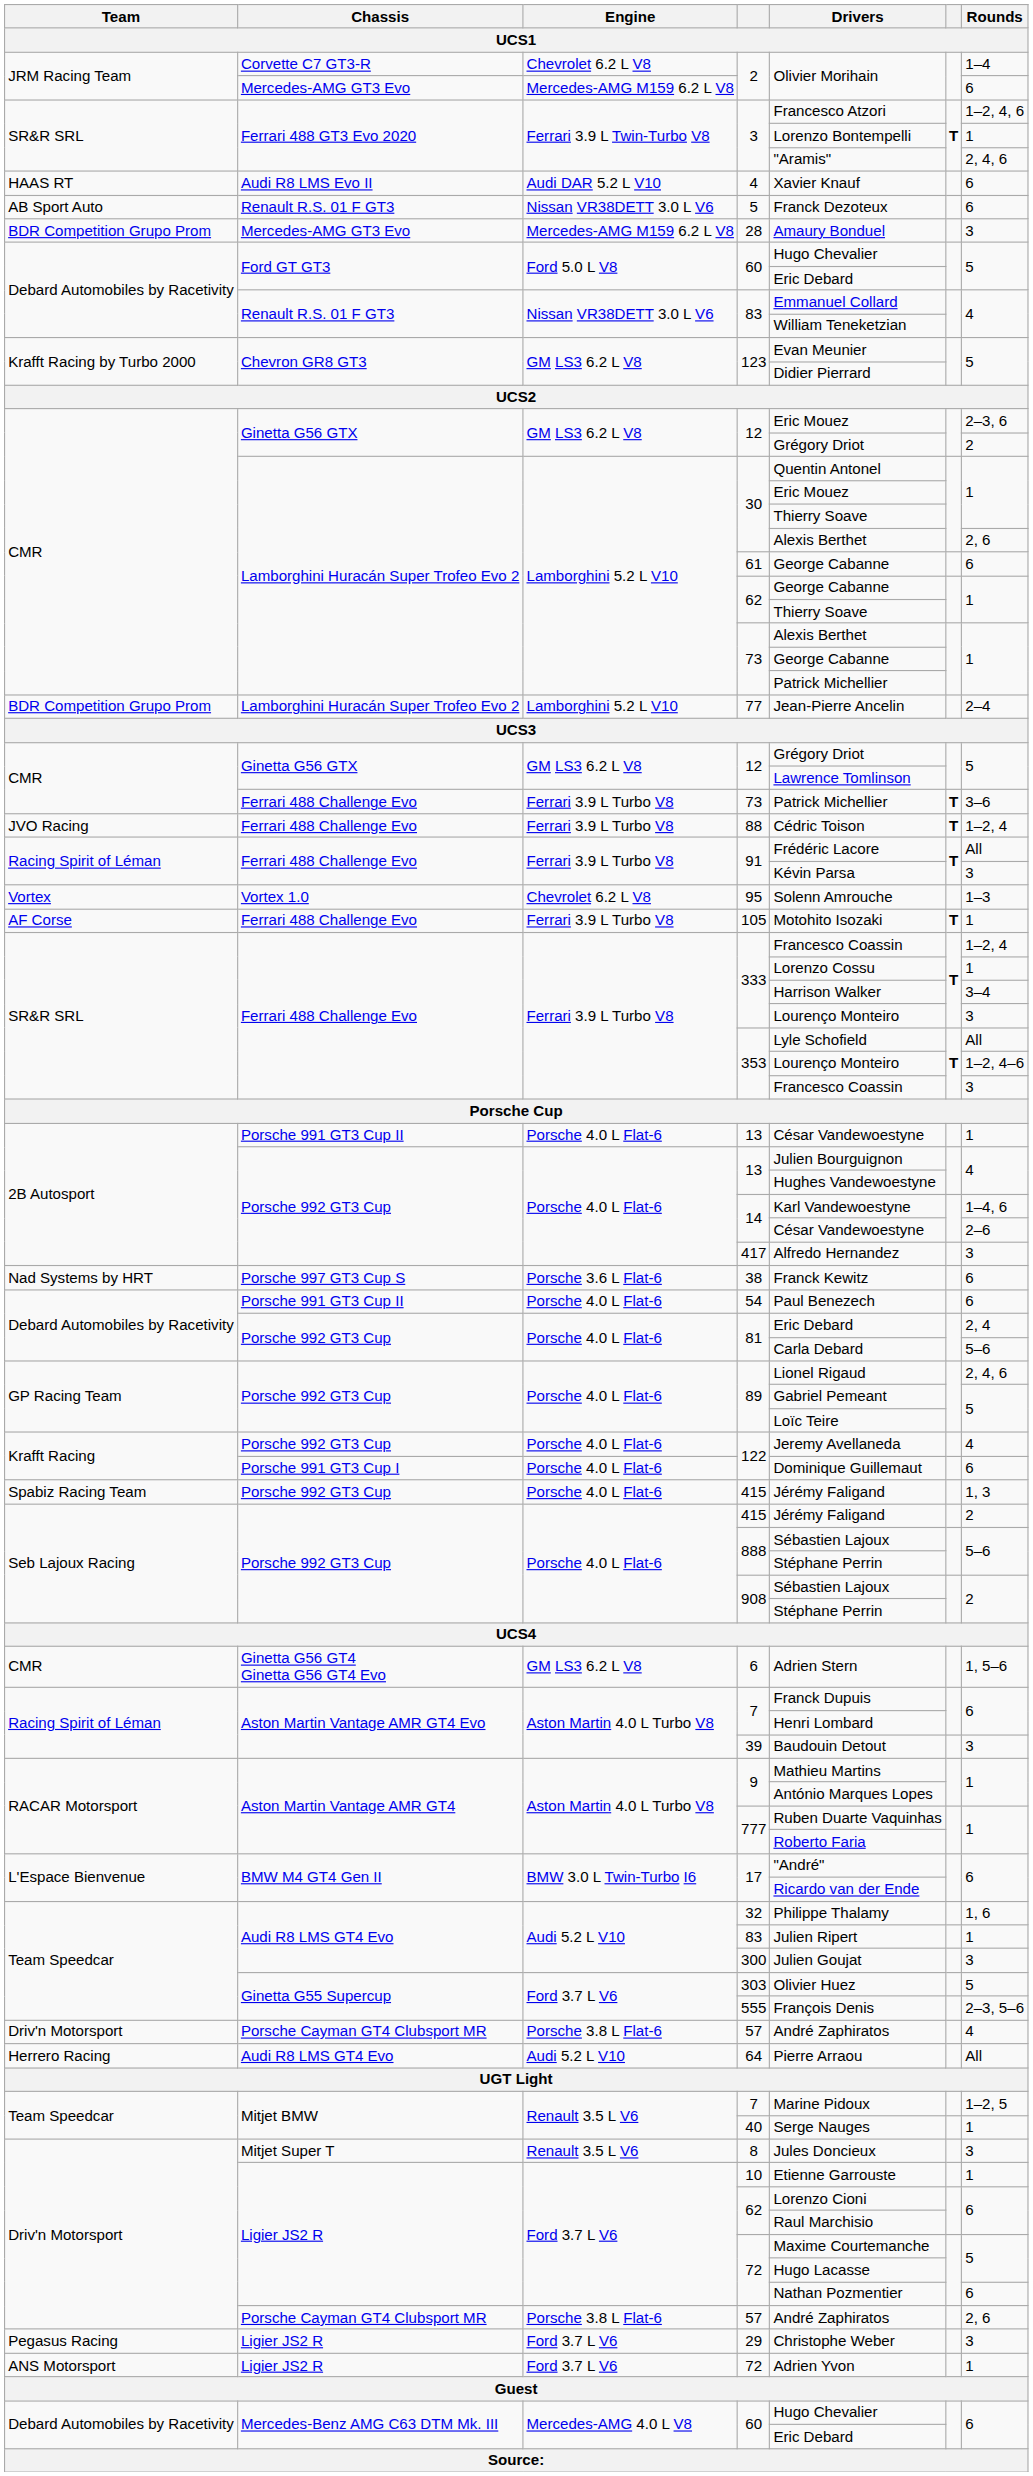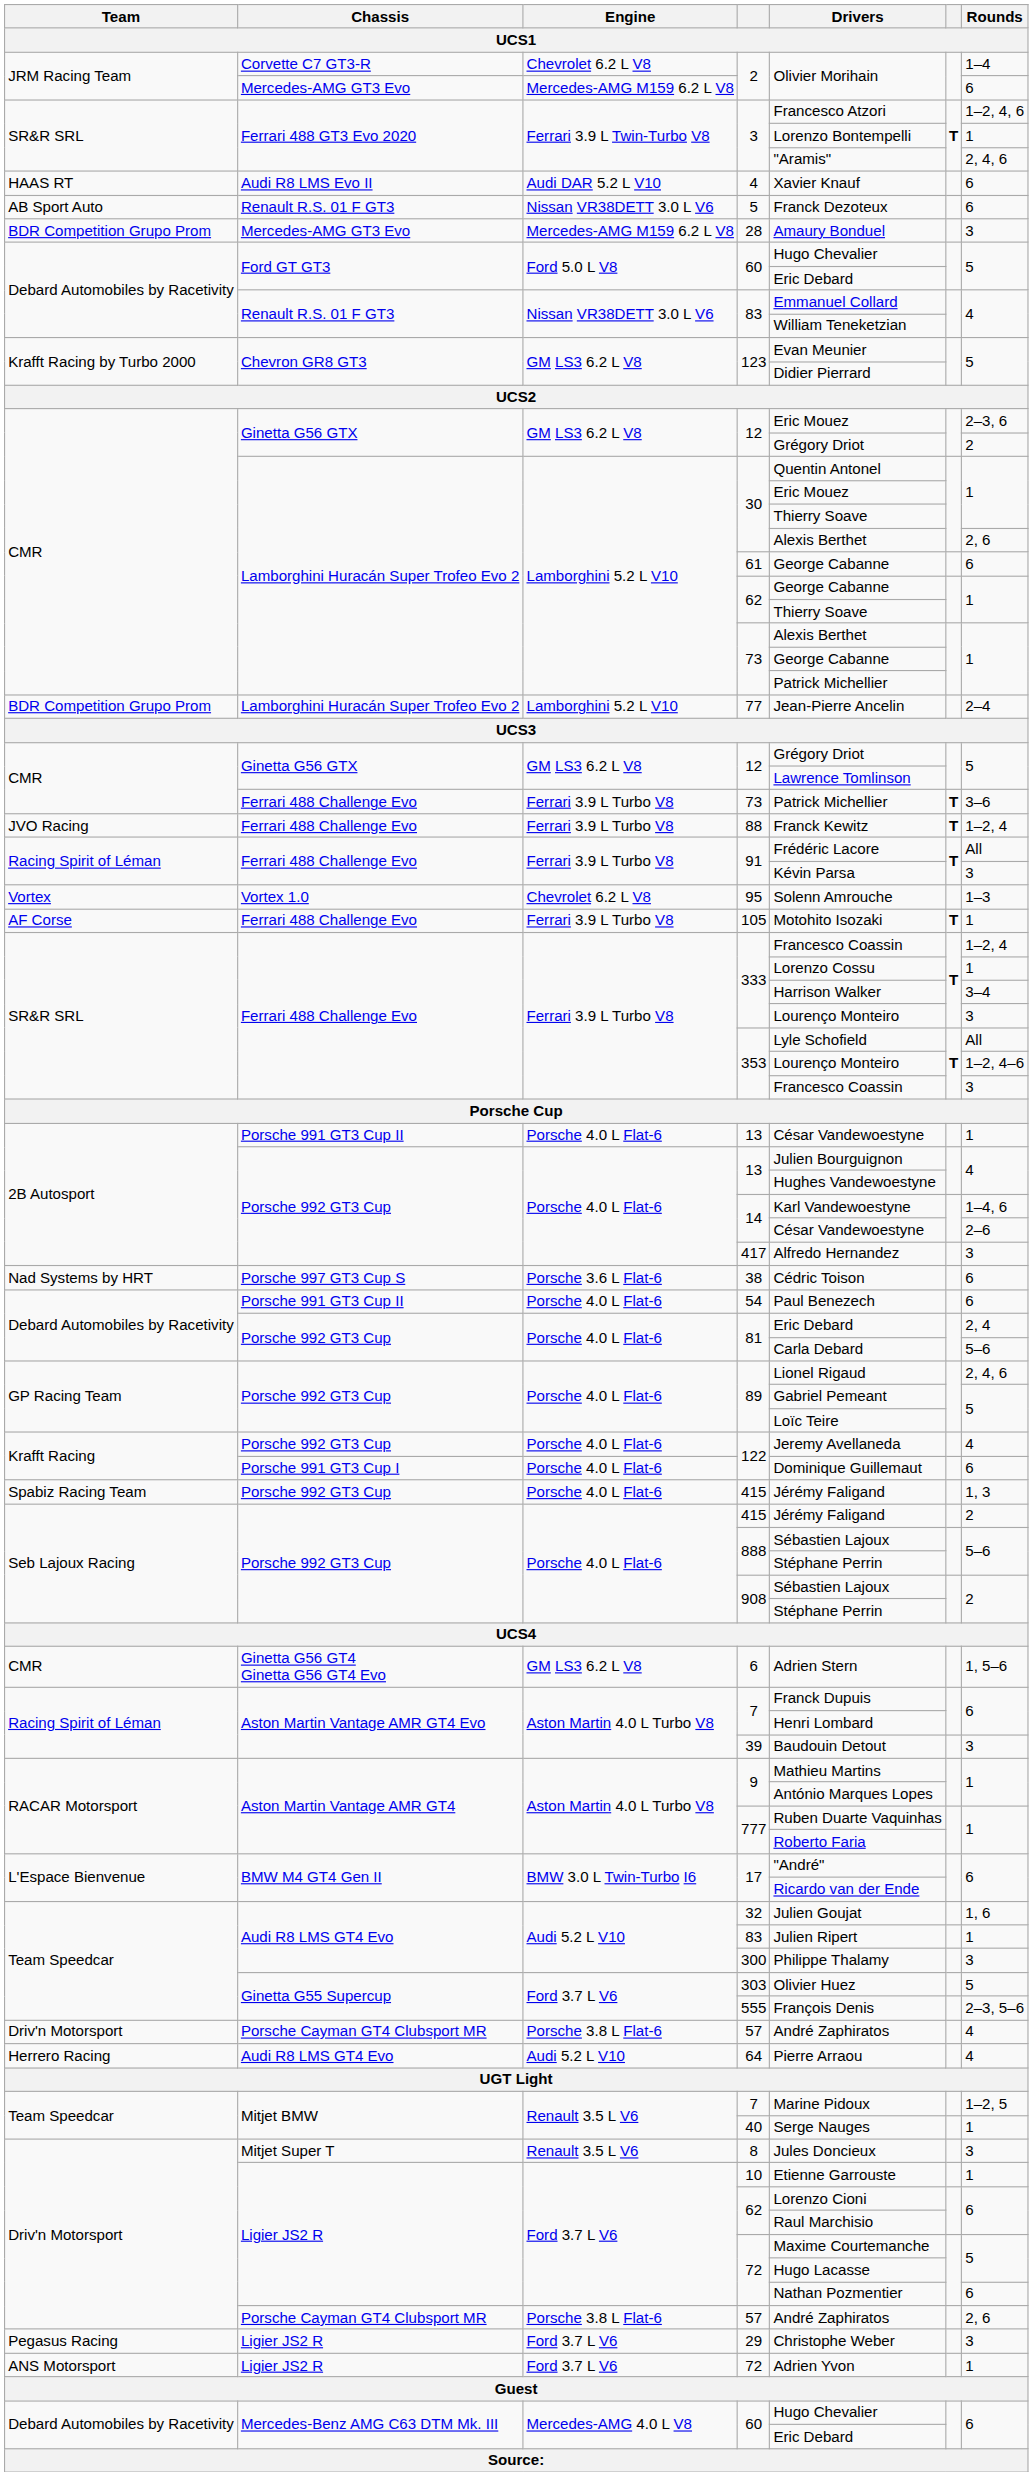88 | Drivers: Cédric Toison -> Franck Kewitz
38 | Drivers: Franck Kewitz -> Cédric Toison
32 | Drivers: Philippe Thalamy -> Julien Goujat
300 | Drivers: Julien Goujat -> Philippe Thalamy
64 | Rounds: All -> 4
